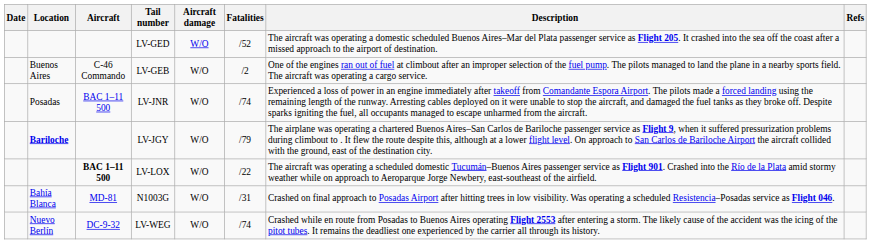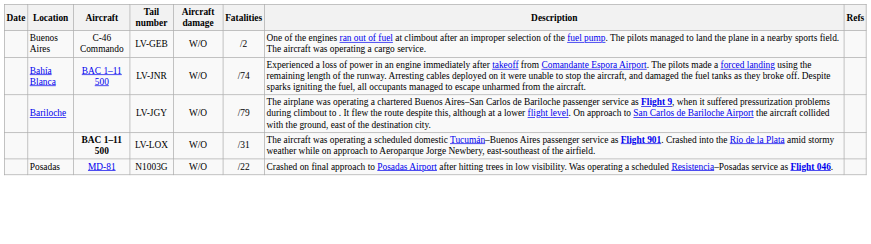- row: LV-GED | W/O | /52 | The aircraft was operating a domestic scheduled Buenos Aires–Mar del Plata passenger service as Flight 205. It crashed into the sea off the coast after a missed approach to the airport of destination.
LV-JNR | Location: Posadas -> Bahía Blanca
LV-JGY | Location: bold -> normal
LV-LOX | Fatalities: /22 -> /31
N1003G | Location: Bahía Blanca -> Posadas
N1003G | Fatalities: /31 -> /22
- row: Nuevo Berlín | DC-9-32 | LV-WEG | W/O | /74 | Crashed while en route from Posadas to Buenos Aires operating Flight 2553 after entering a storm. The likely cause of the accident was the icing of the pitot tubes. It remains the deadliest one experienced by the carrier all through its history.
